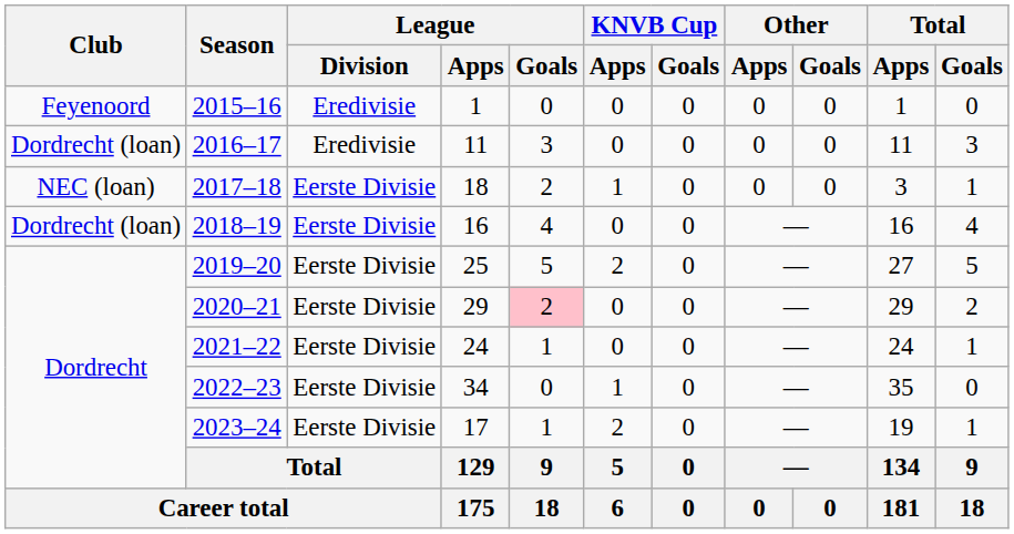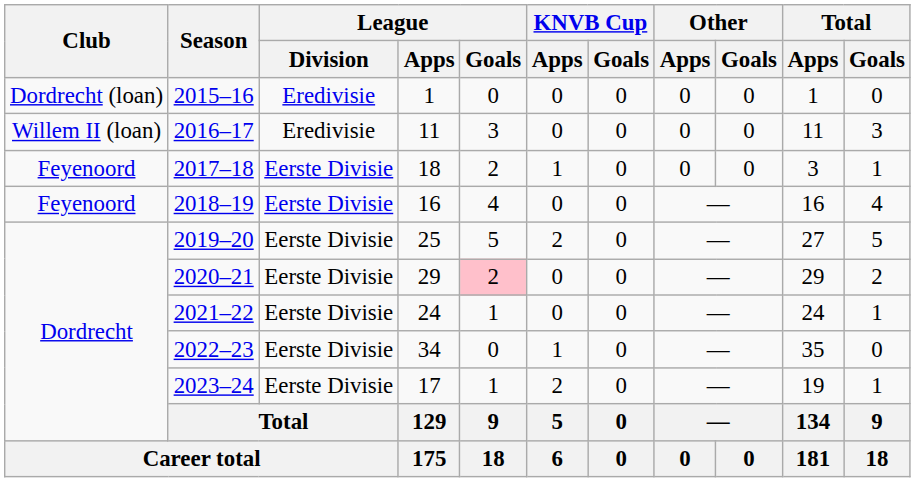2015–16 | Club: Feyenoord -> Dordrecht (loan)
2016–17 | Club: Dordrecht (loan) -> Willem II (loan)
2017–18 | Club: NEC (loan) -> Feyenoord
2018–19 | Club: Dordrecht (loan) -> Feyenoord
